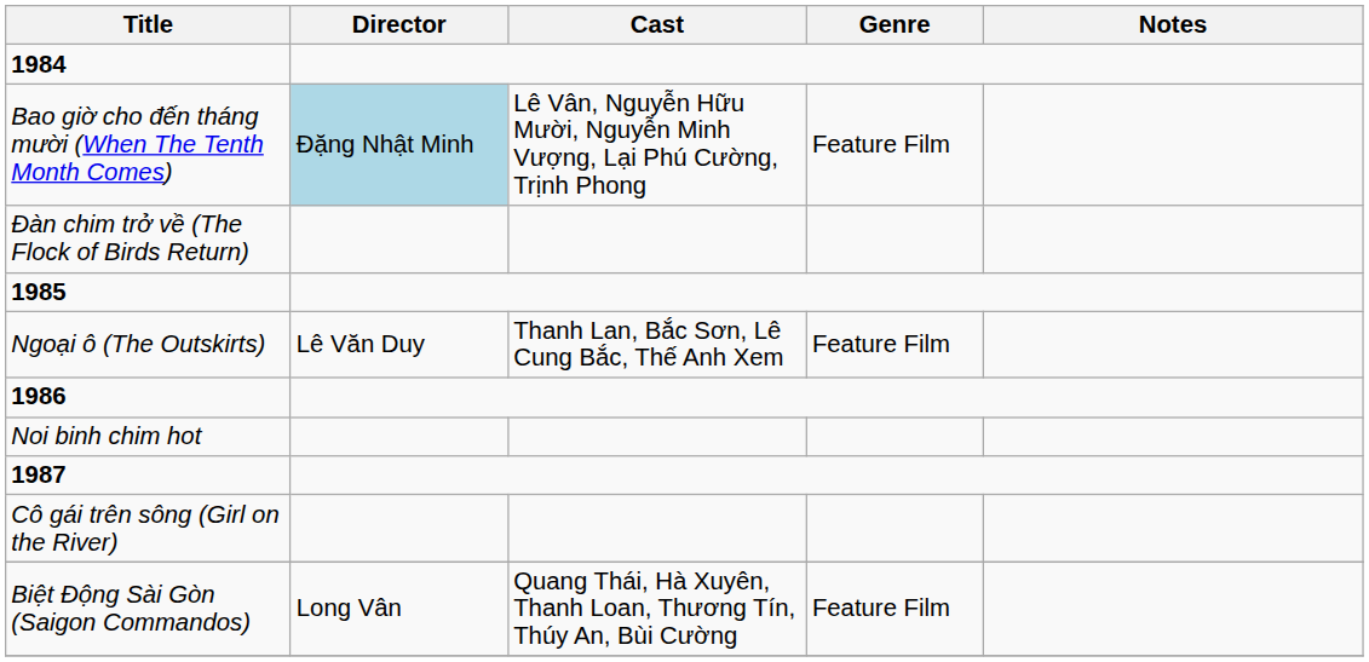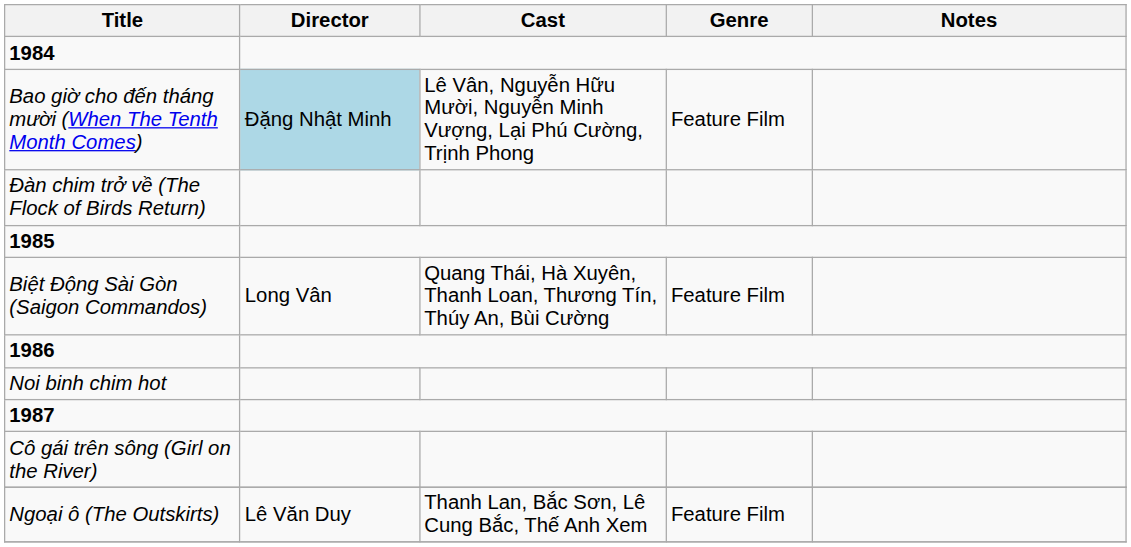rows swapped: Biệt Ðộng Sài Gòn (Saigon Commandos) <-> Ngoại ô (The Outskirts)
